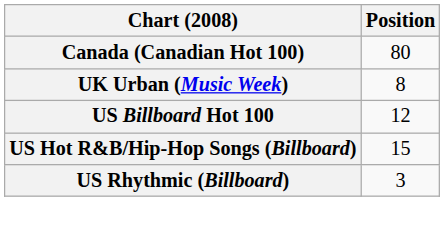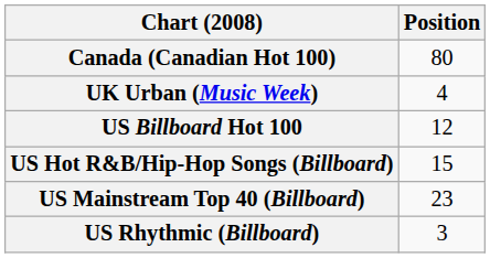UK Urban (Music Week) | Position: 8 -> 4
+ row: US Mainstream Top 40 (Billboard) | 23
